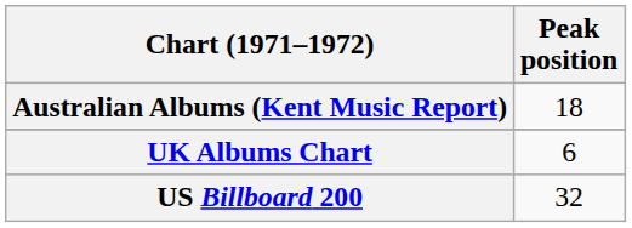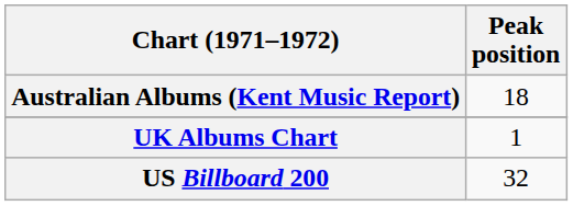UK Albums Chart | Peak position: 6 -> 1
